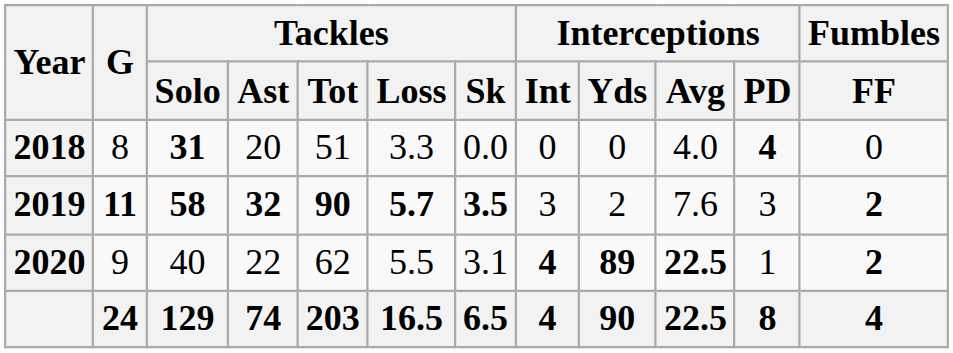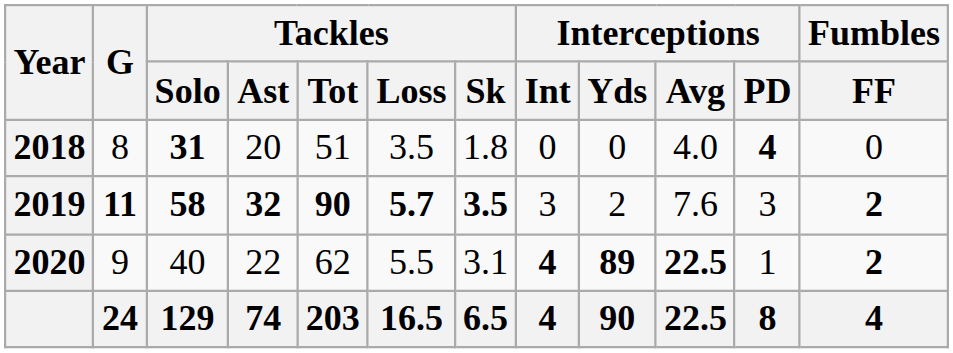2018 | Tackles / Loss: 3.3 -> 3.5
2018 | Tackles / Sk: 0.0 -> 1.8
